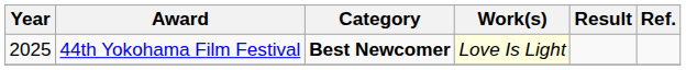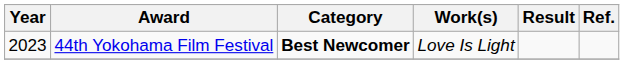44th Yokohama Film Festival | Year: 2025 -> 2023
44th Yokohama Film Festival | Work(s): lightyellow background -> no background
